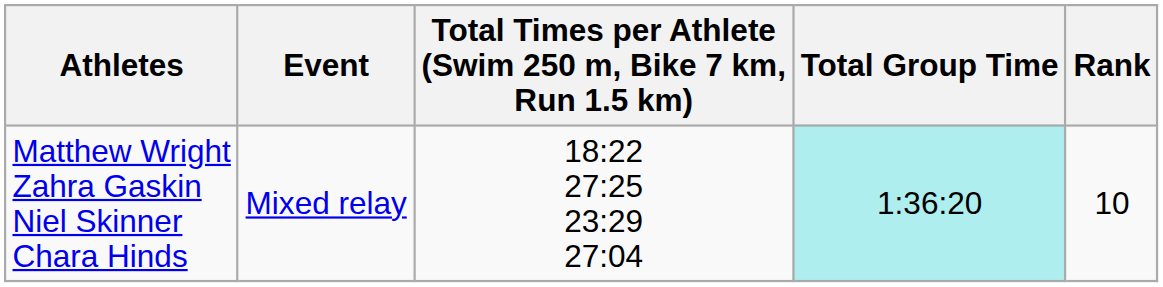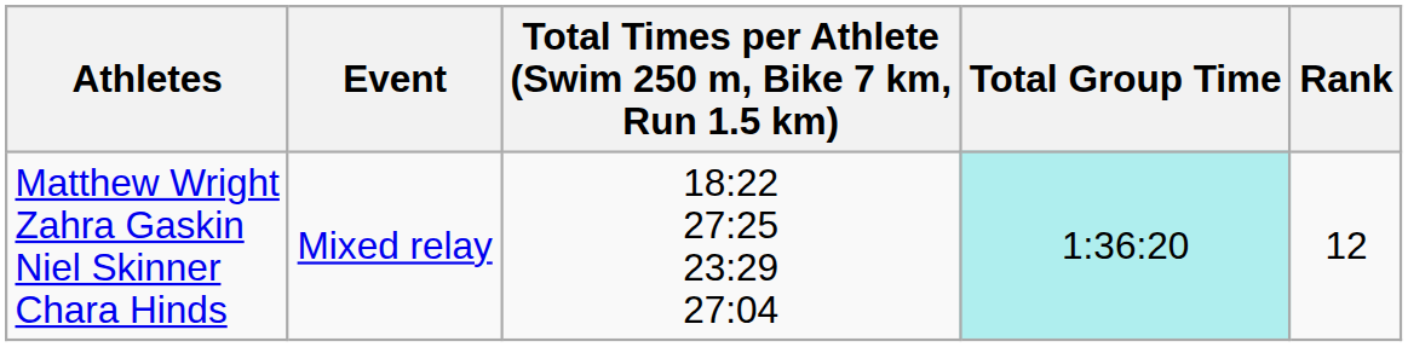Matthew Wright Zahra Gaskin Niel Skinner Chara Hinds | Rank: 10 -> 12
